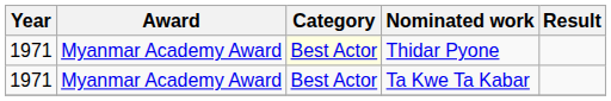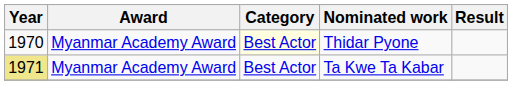Thidar Pyone | Year: 1971 -> 1970
Ta Kwe Ta Kabar | Year: no background -> khaki background
